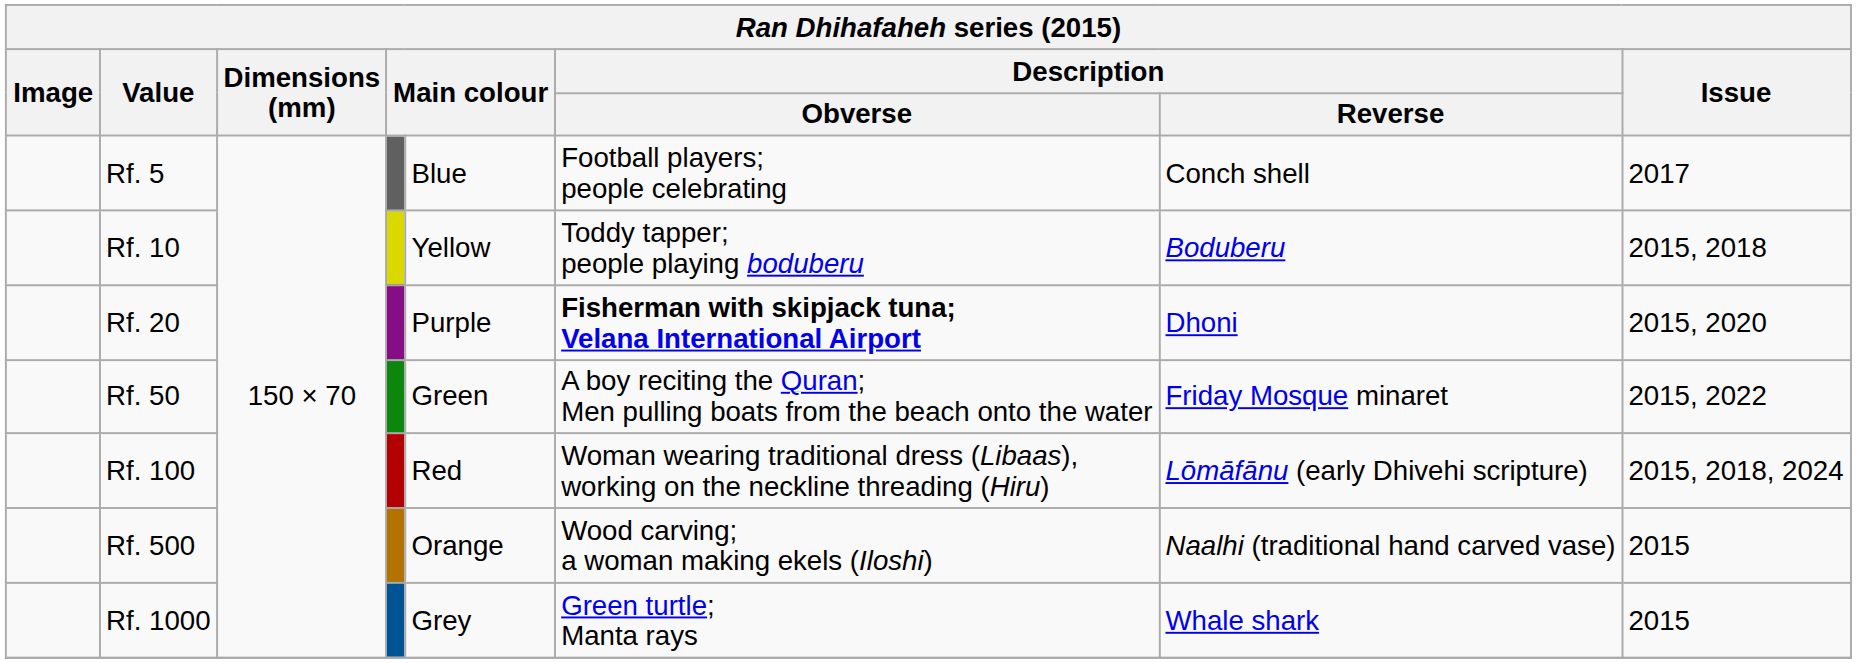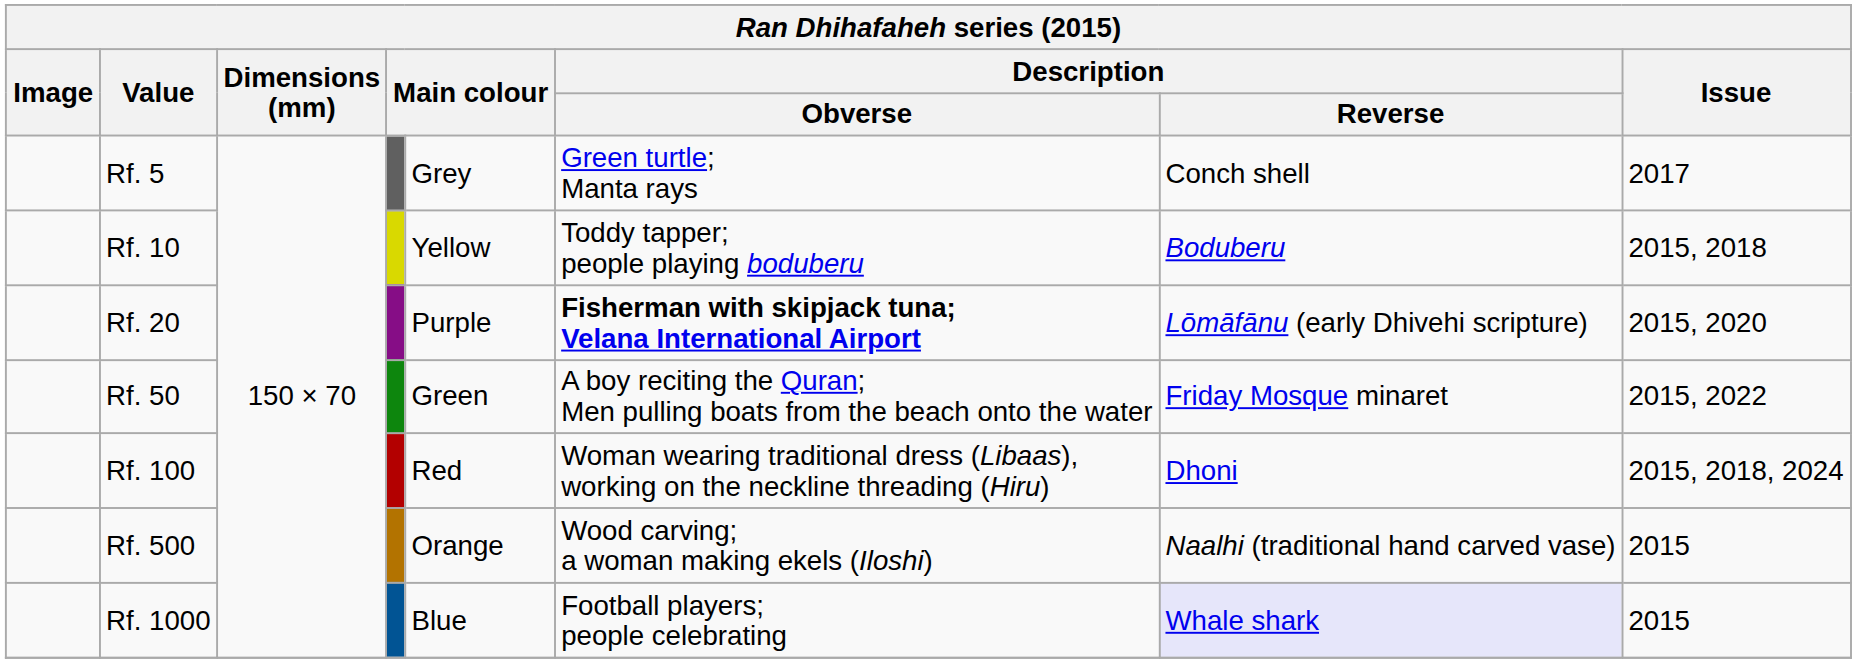Rf. 5 | column 5: Blue -> Grey
Rf. 5 | Description / Obverse: Football players; people celebrating -> Green turtle; Manta rays
Rf. 20 | Description / Reverse: Dhoni -> Lōmāfānu (early Dhivehi scripture)
Rf. 100 | Description / Reverse: Lōmāfānu (early Dhivehi scripture) -> Dhoni
Rf. 1000 | column 5: Grey -> Blue
Rf. 1000 | Description / Obverse: Green turtle; Manta rays -> Football players; people celebrating
Rf. 1000 | Description / Reverse: no background -> lavender background
